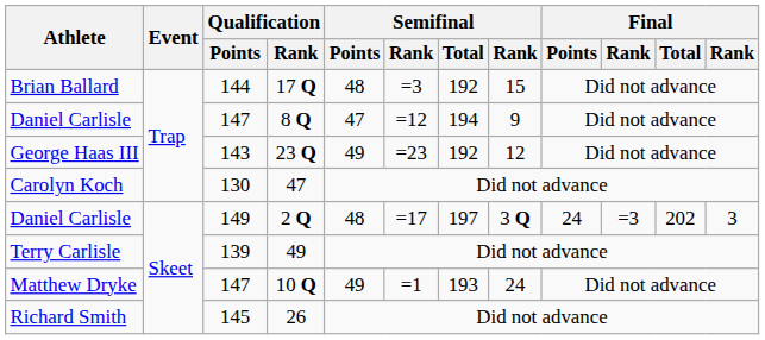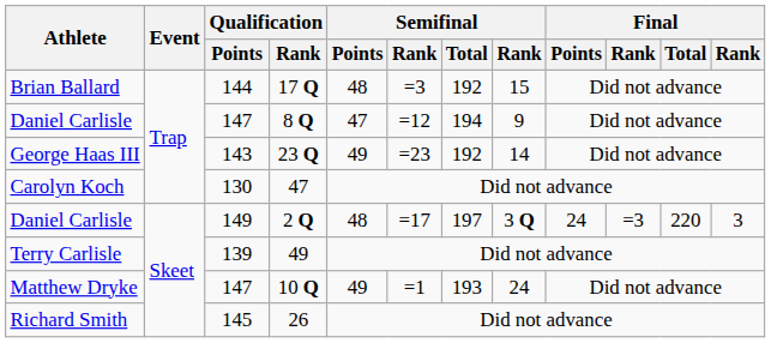23 Q | column 8: 12 -> 14
2 Q | Final / Total: 202 -> 220
